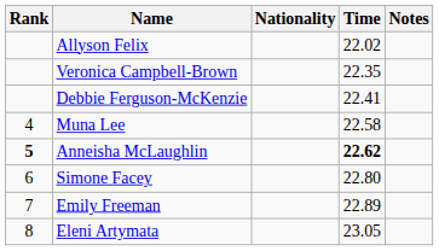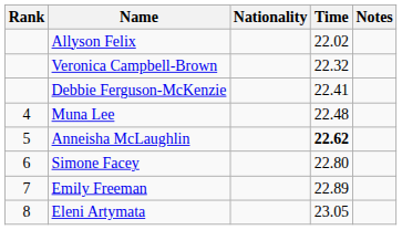Veronica Campbell-Brown | Time: 22.35 -> 22.32
Muna Lee | Time: 22.58 -> 22.48
Anneisha McLaughlin | Rank: bold -> normal
